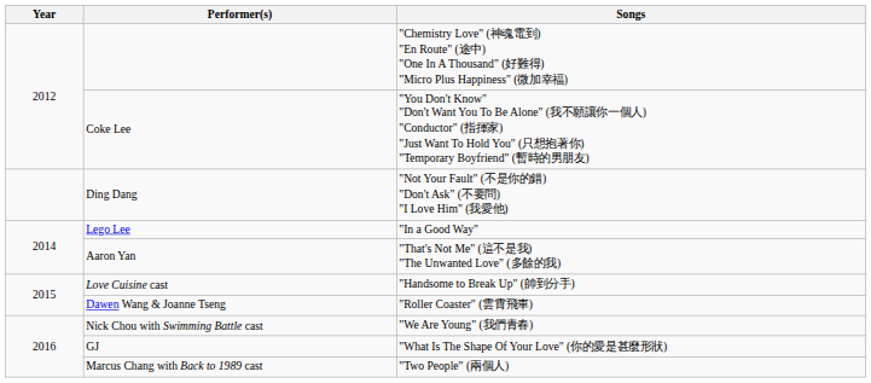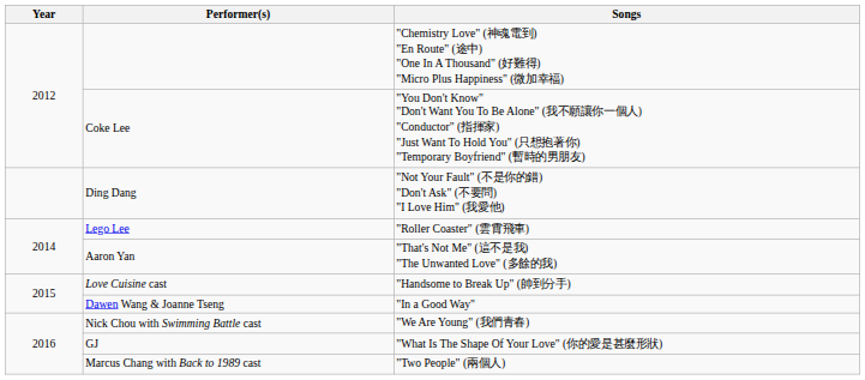Lego Lee | Songs: "In a Good Way" -> "Roller Coaster" (雲霄飛車)
Dawen Wang & Joanne Tseng | Songs: "Roller Coaster" (雲霄飛車) -> "In a Good Way"
